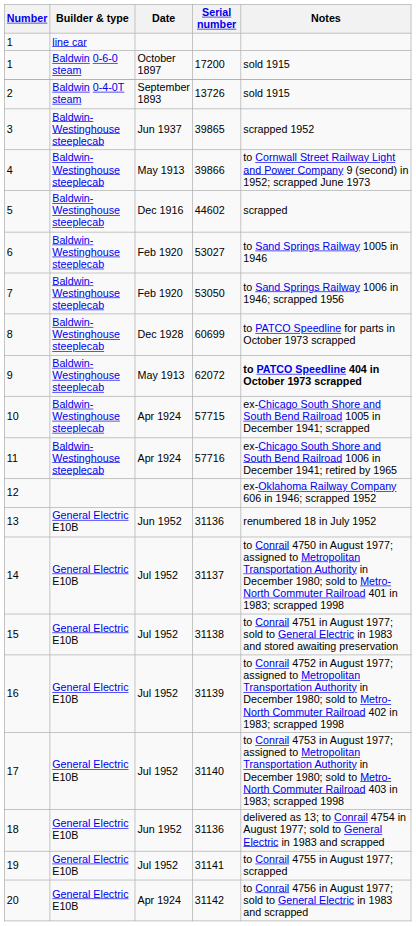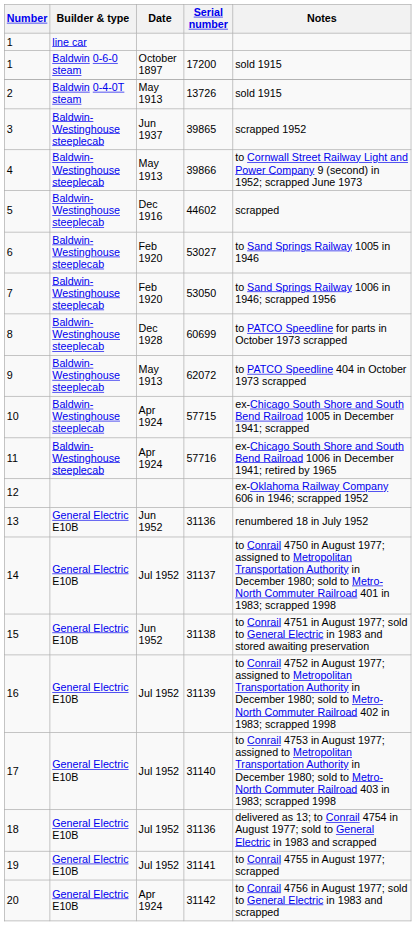2 | Date: September 1893 -> May 1913
9 | Notes: bold -> normal
15 | Date: Jul 1952 -> Jun 1952
18 | Date: Jun 1952 -> Jul 1952
